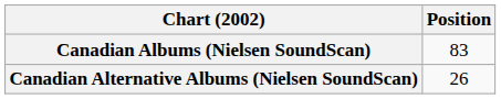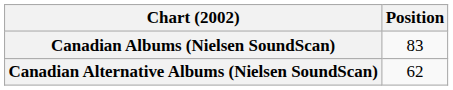Canadian Alternative Albums (Nielsen SoundScan) | Position: 26 -> 62
